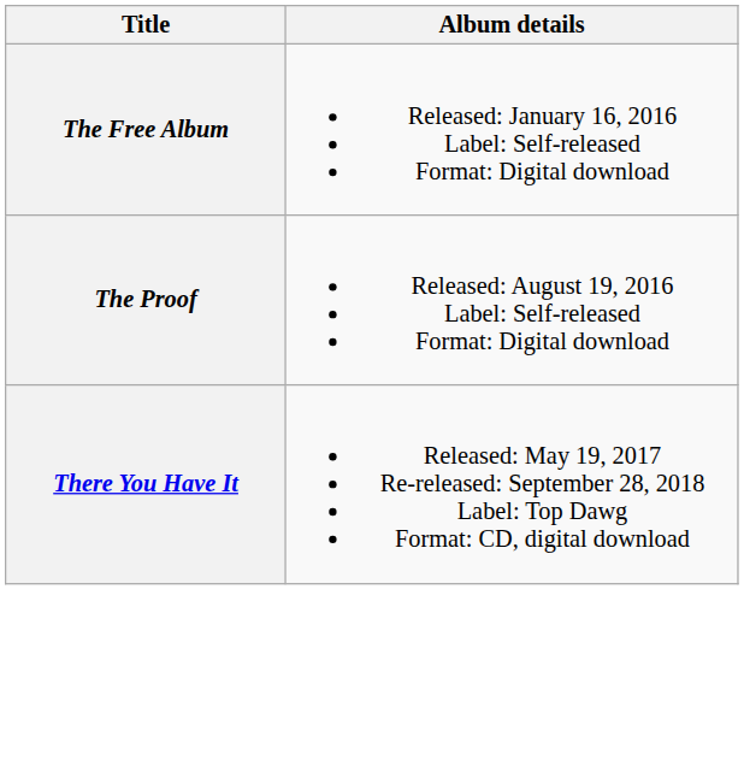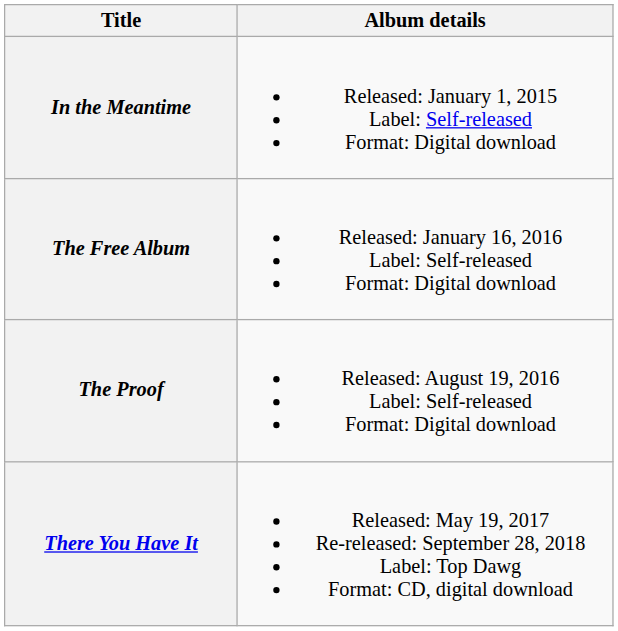+ row: In the Meantime | Released: January 1, 2015 Label: Self-released Format: Digital download
